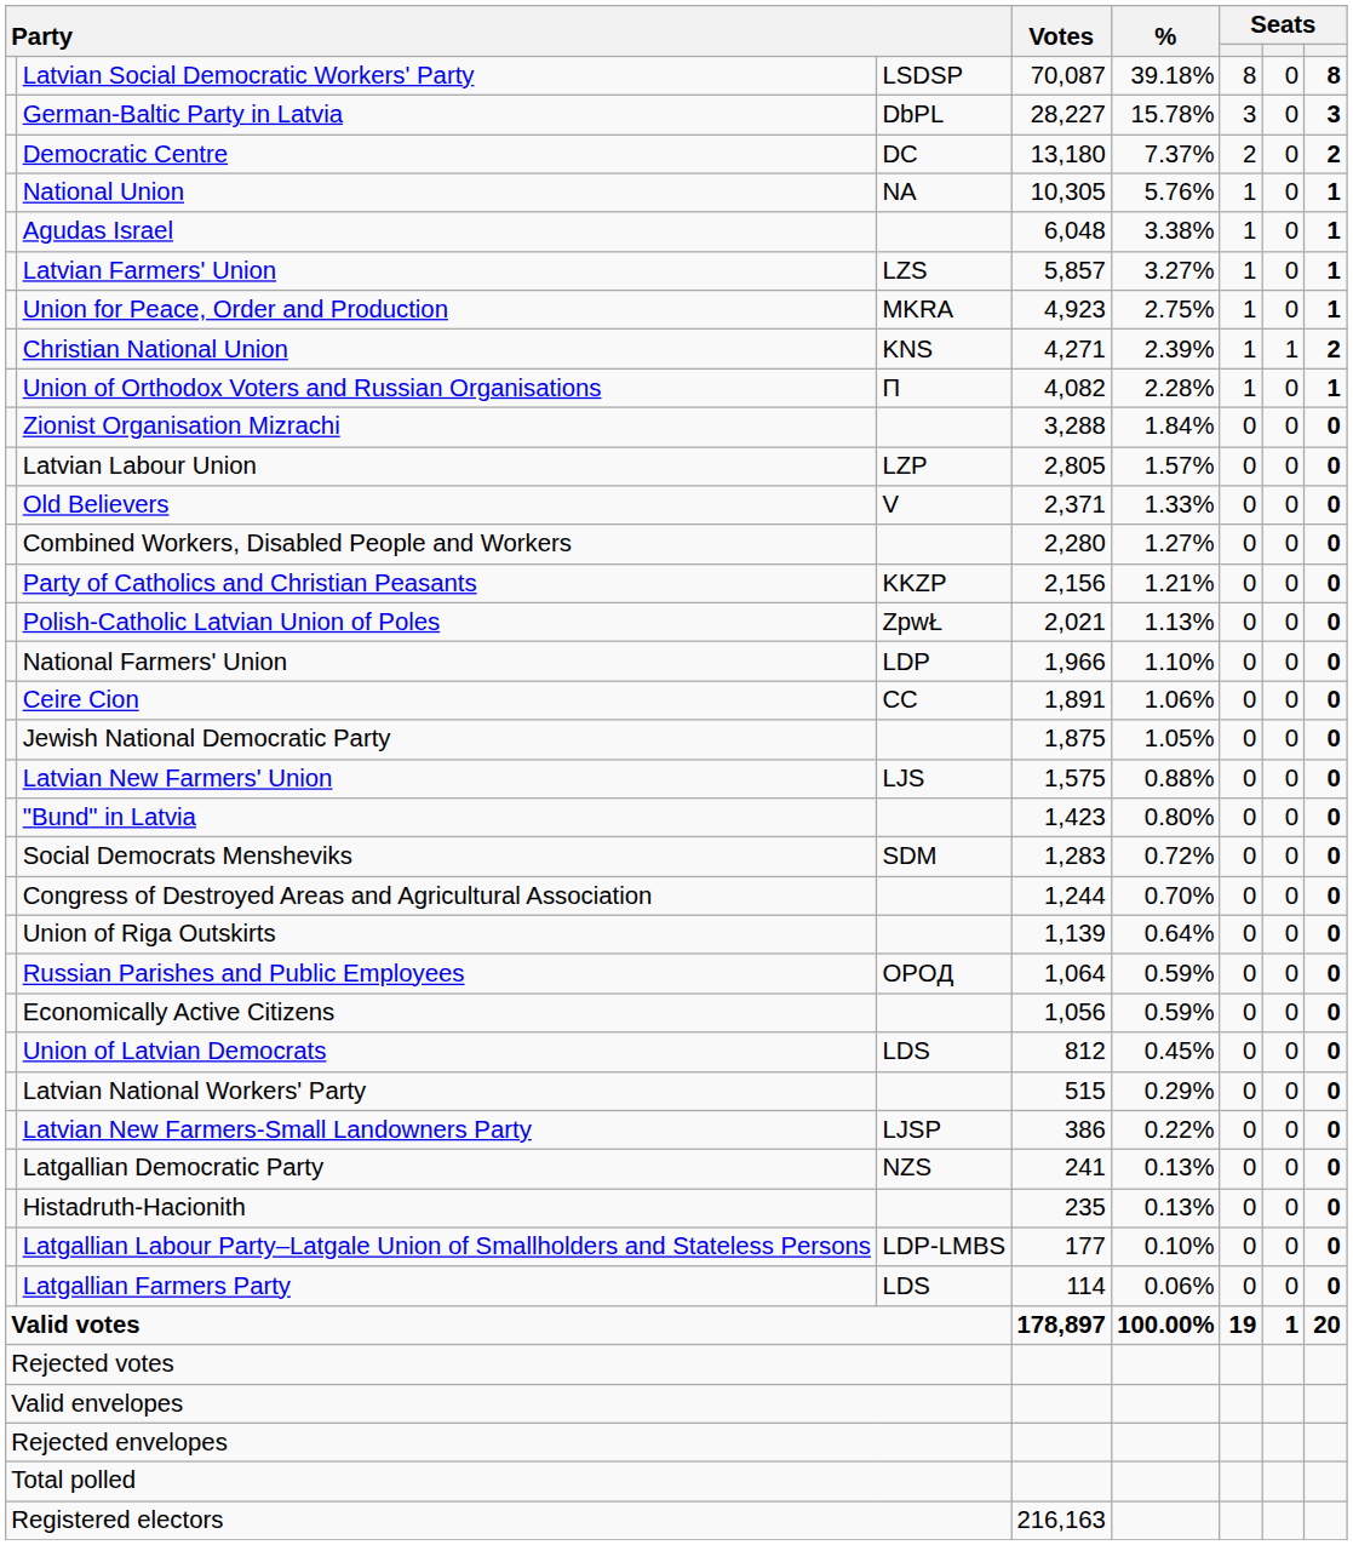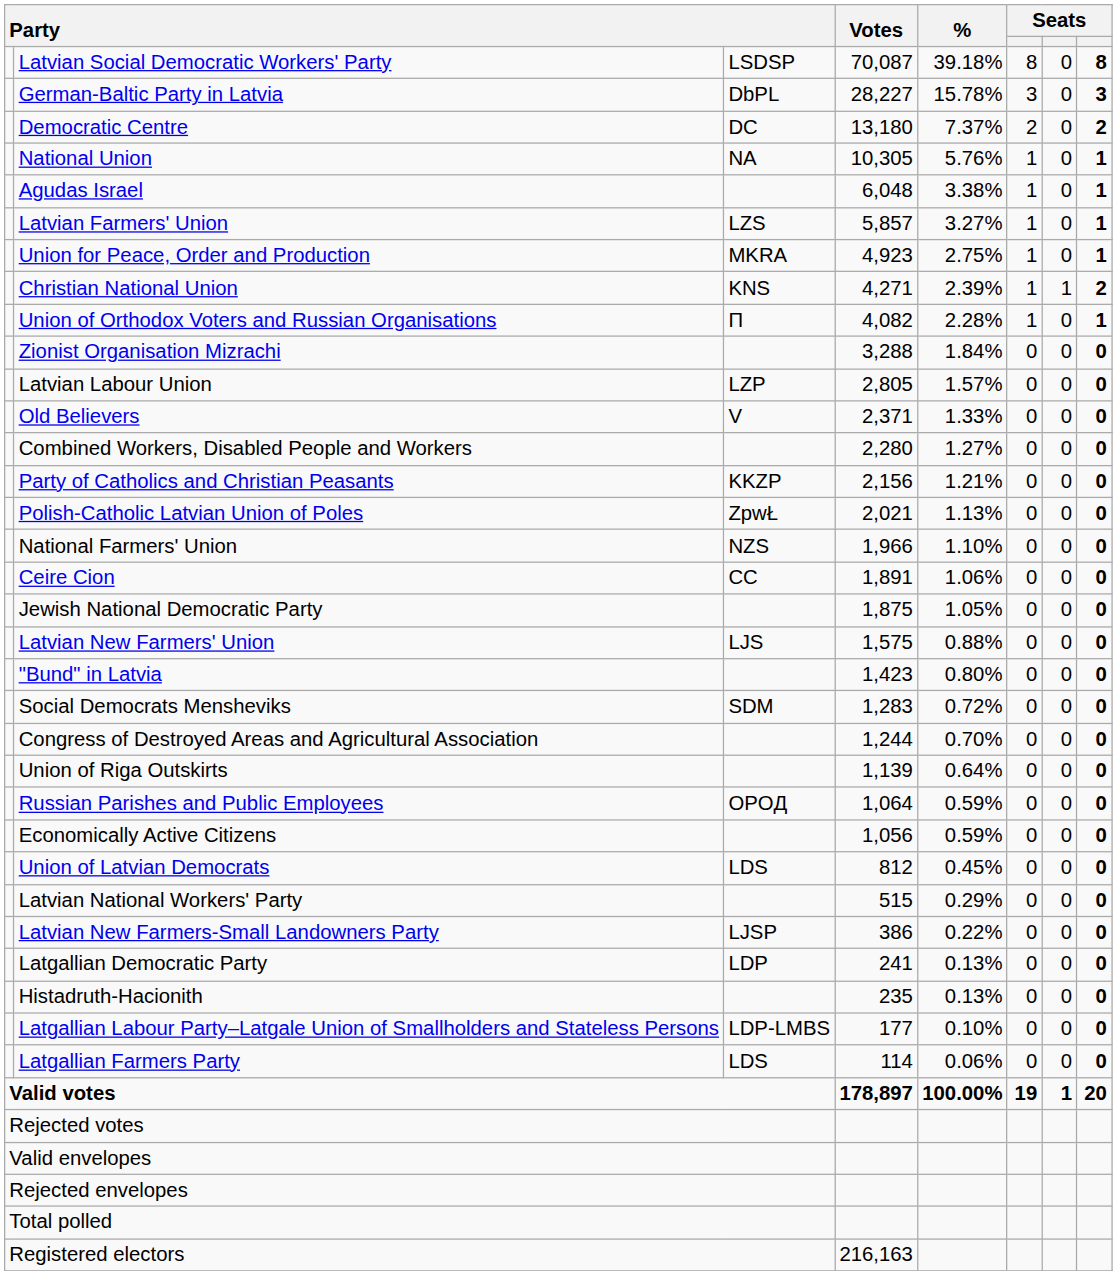National Farmers' Union | column 3: LDP -> NZS
Latgallian Democratic Party | column 3: NZS -> LDP
